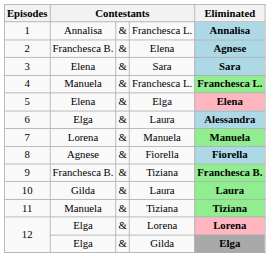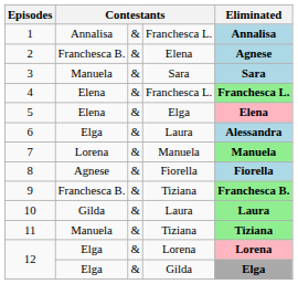3 | column 2: Elena -> Manuela
4 | column 2: Manuela -> Elena
